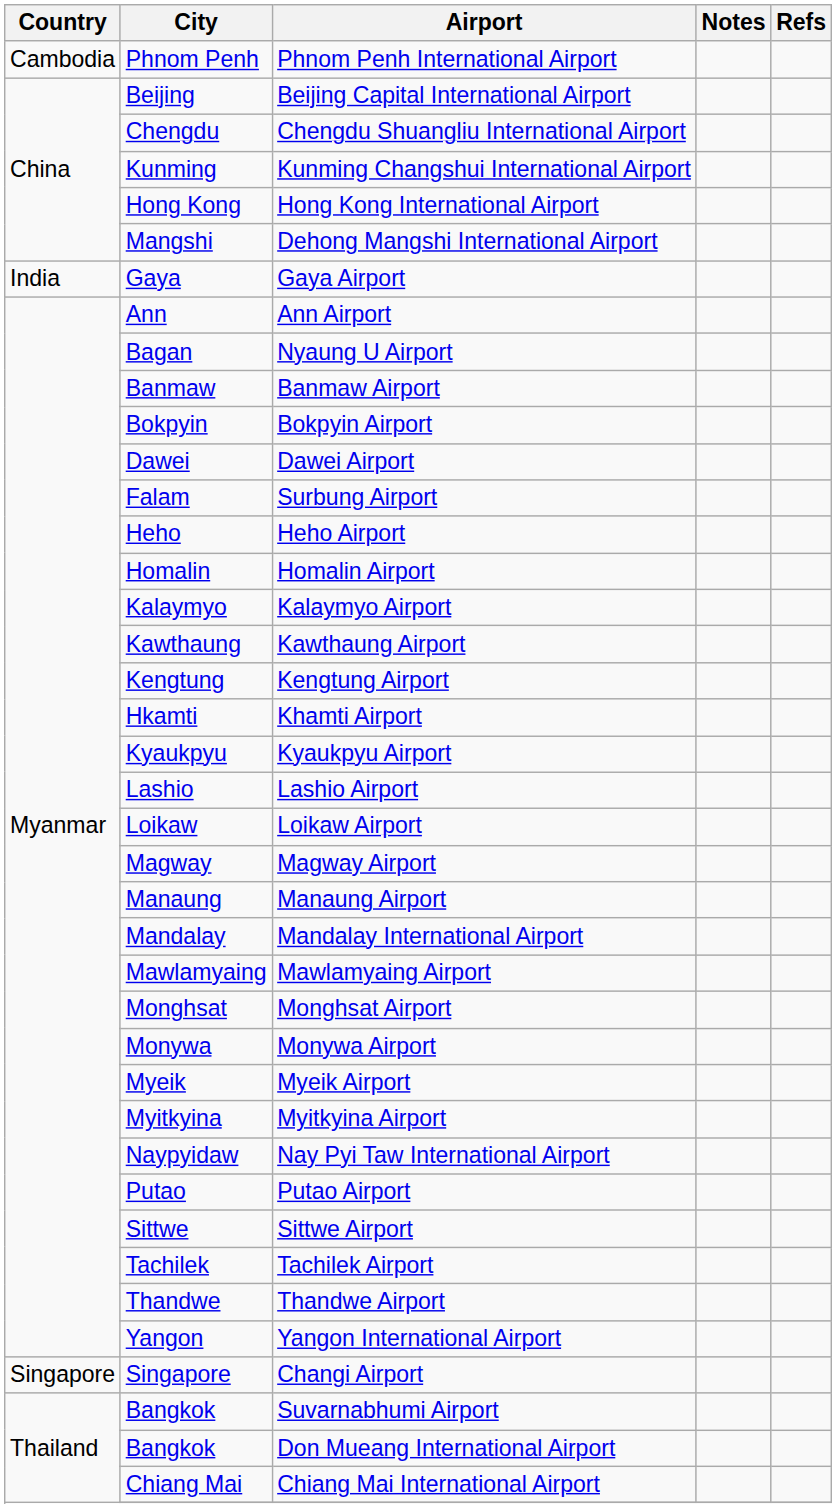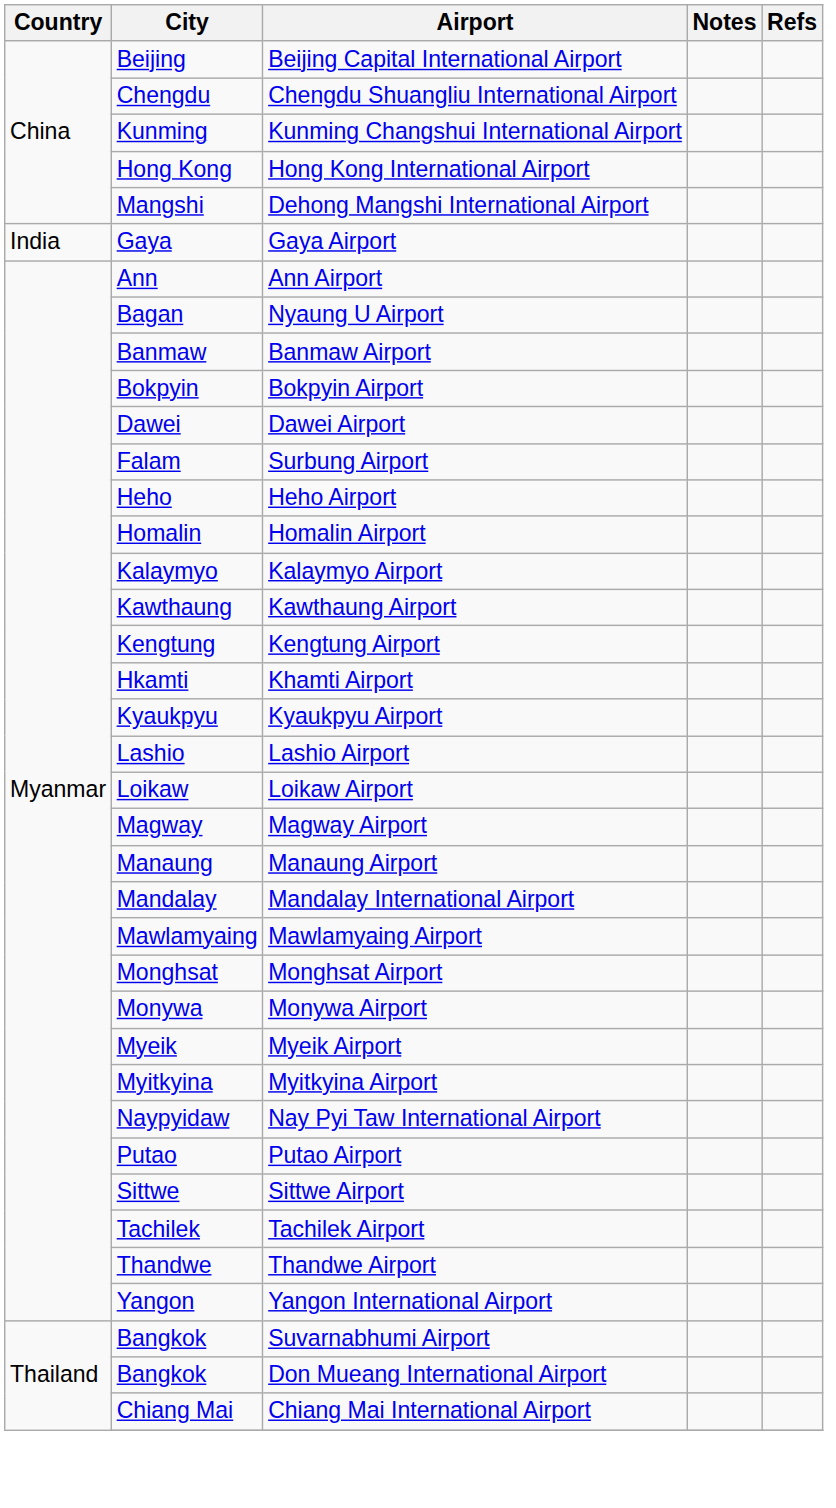- row: Cambodia | Phnom Penh | Phnom Penh International Airport
- row: Singapore | Singapore | Changi Airport
